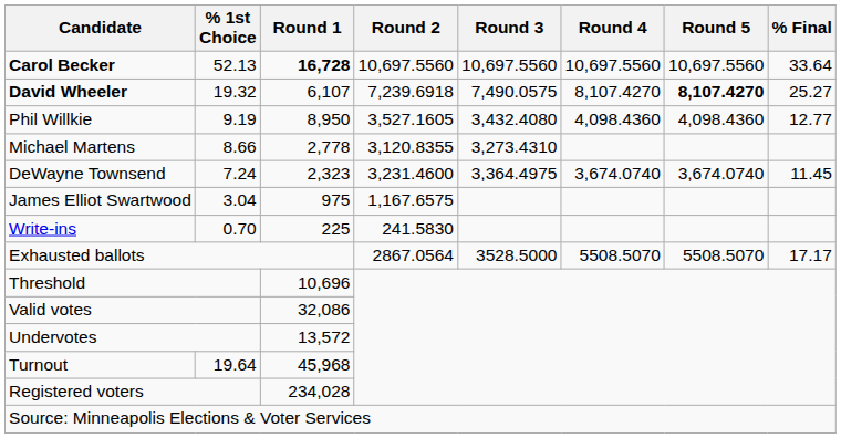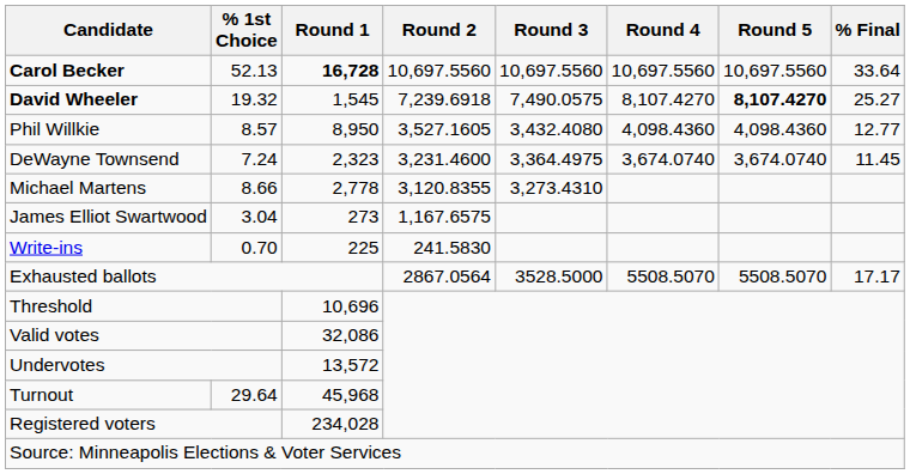David Wheeler | Round 1: 6,107 -> 1,545
Phil Willkie | % 1st Choice: 9.19 -> 8.57
rows swapped: DeWayne Townsend <-> Michael Martens
James Elliot Swartwood | Round 1: 975 -> 273
Turnout | % 1st Choice: 19.64 -> 29.64
